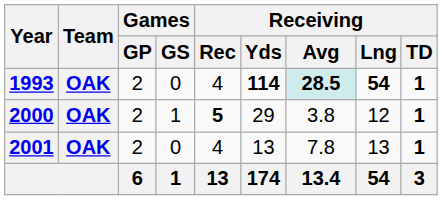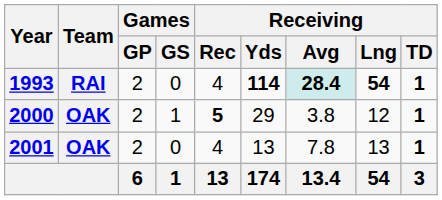1993 | Team: OAK -> RAI
1993 | Receiving / Avg: 28.5 -> 28.4
